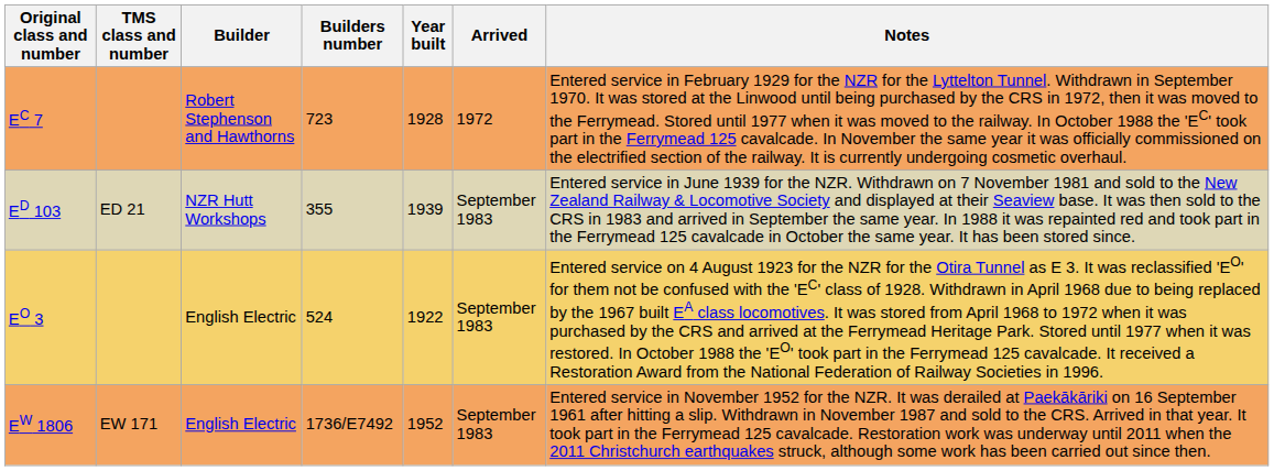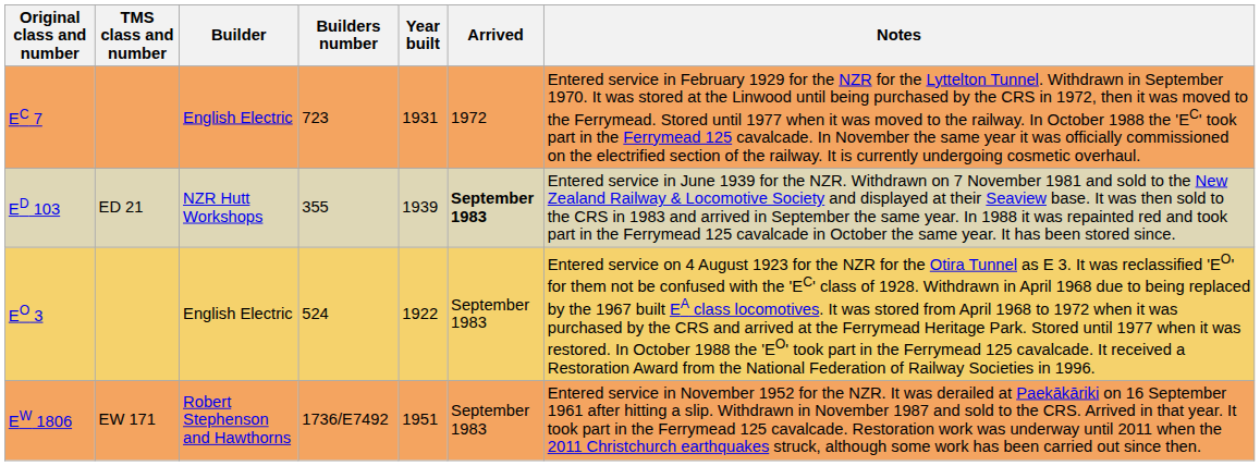EC 7 | Builder: Robert Stephenson and Hawthorns -> English Electric
EC 7 | Year built: 1928 -> 1931
ED 103 | Arrived: normal -> bold
EW 1806 | Builder: English Electric -> Robert Stephenson and Hawthorns
EW 1806 | Year built: 1952 -> 1951
